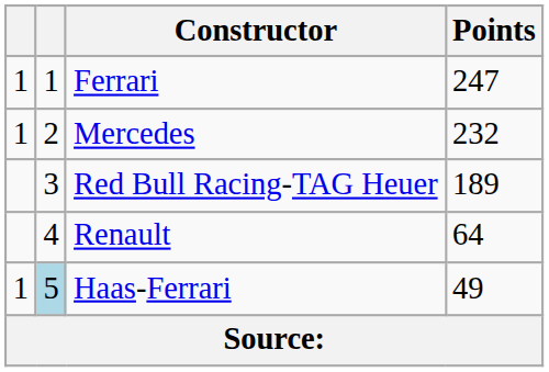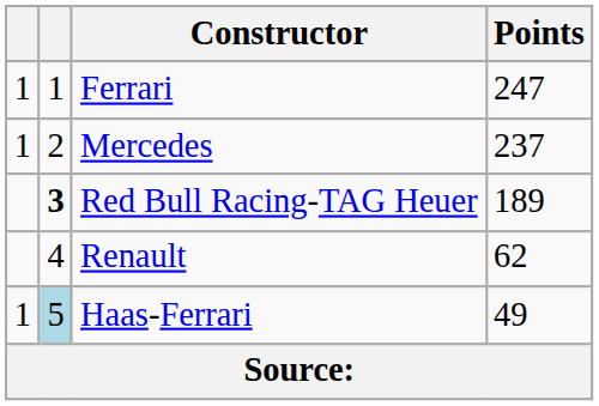Mercedes | Points: 232 -> 237
Red Bull Racing-TAG Heuer | column 2: normal -> bold
Renault | Points: 64 -> 62
